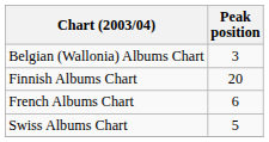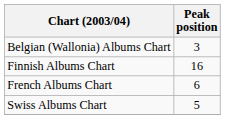Finnish Albums Chart | Peak position: 20 -> 16
